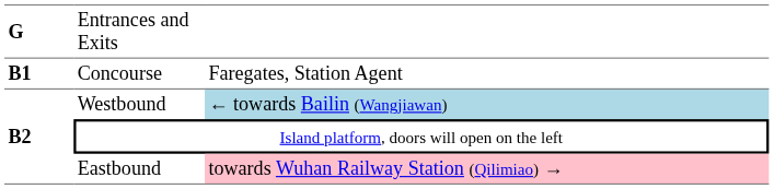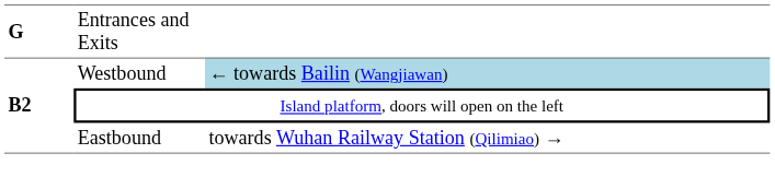- row: B1 | Concourse | Faregates, Station Agent
Eastbound | column 3: pink background -> no background
